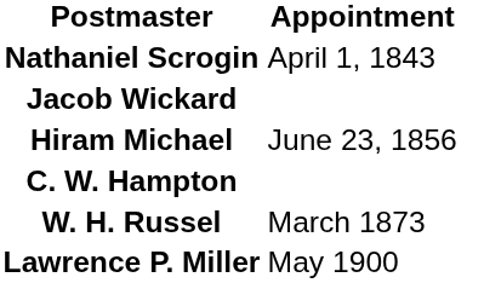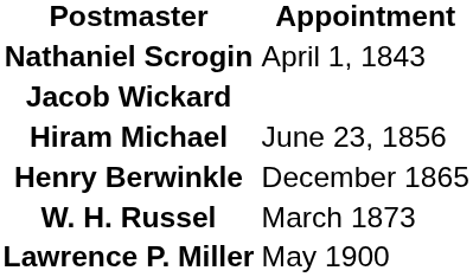+ row: Henry Berwinkle | December 1865
- row: C. W. Hampton
